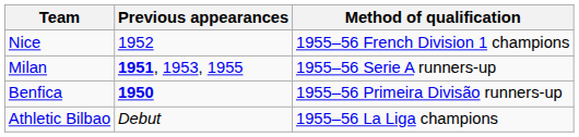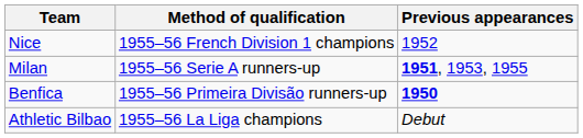columns swapped: Method of qualification <-> Previous appearances
